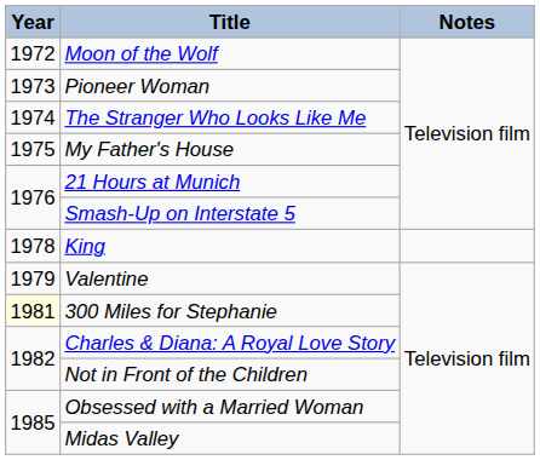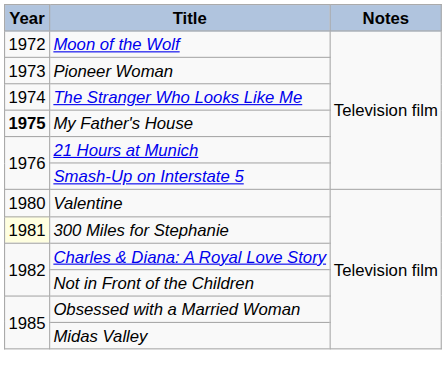My Father's House | Year: normal -> bold
- row: 1978 | King
Valentine | Year: 1979 -> 1980
